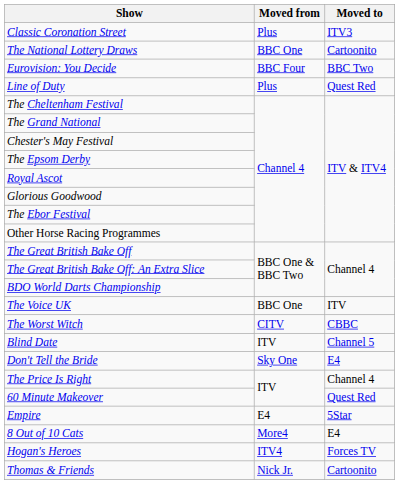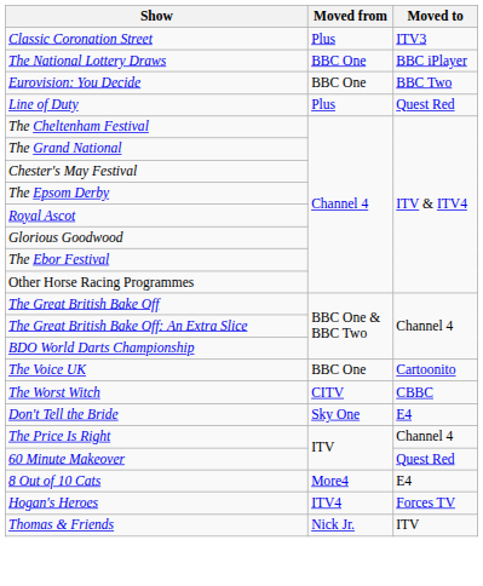The National Lottery Draws | Moved to: Cartoonito -> BBC iPlayer
Eurovision: You Decide | Moved from: BBC Four -> BBC One
The Voice UK | Moved to: ITV -> Cartoonito
- row: Blind Date | ITV | Channel 5
- row: Empire | E4 | 5Star
Thomas & Friends | Moved to: Cartoonito -> ITV
